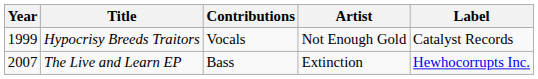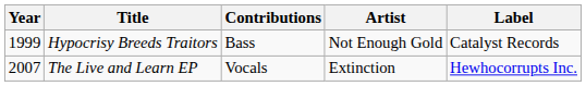Hypocrisy Breeds Traitors | Contributions: Vocals -> Bass
The Live and Learn EP | Contributions: Bass -> Vocals
